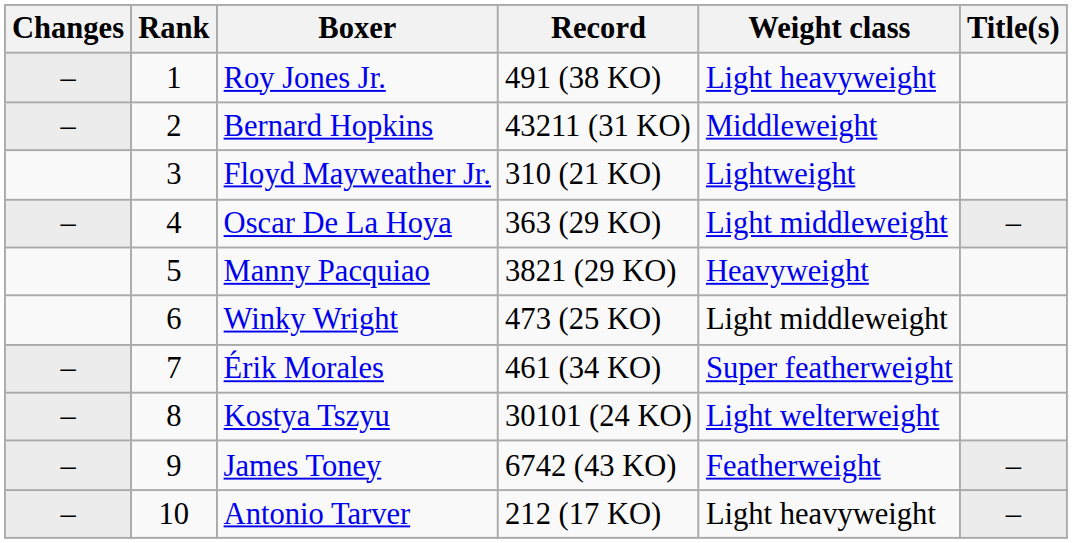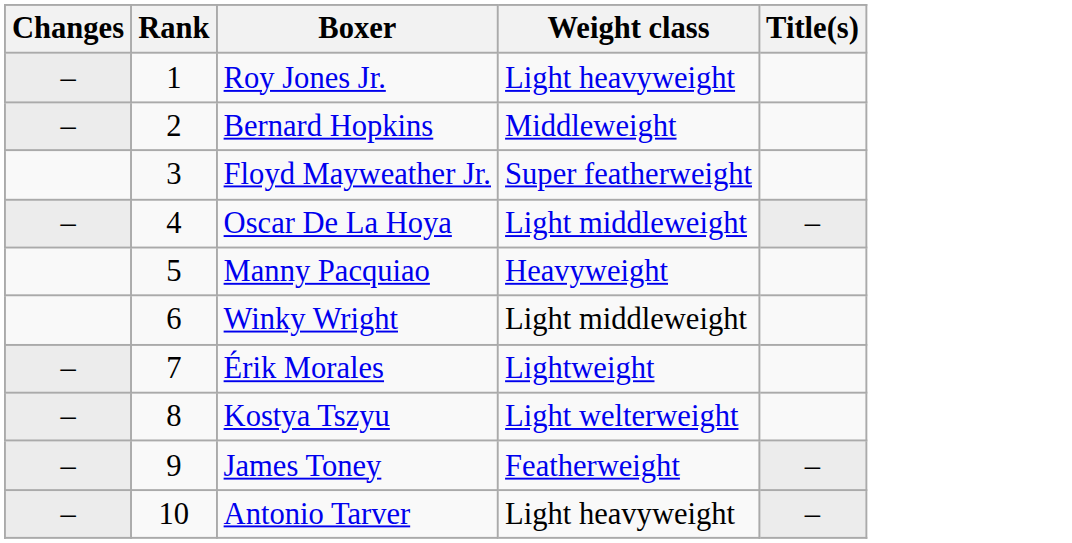- column: Record | 491 (38 KO) | 43211 (31 KO) | 310 (21 KO) | 363 (29 KO) | 3821 (29 KO) | 473 (25 KO) | 461 (34 KO) | 30101 (24 KO) | 6742 (43 KO) | 212 (17 KO)
Floyd Mayweather Jr. | Weight class: Lightweight -> Super featherweight
Érik Morales | Weight class: Super featherweight -> Lightweight
